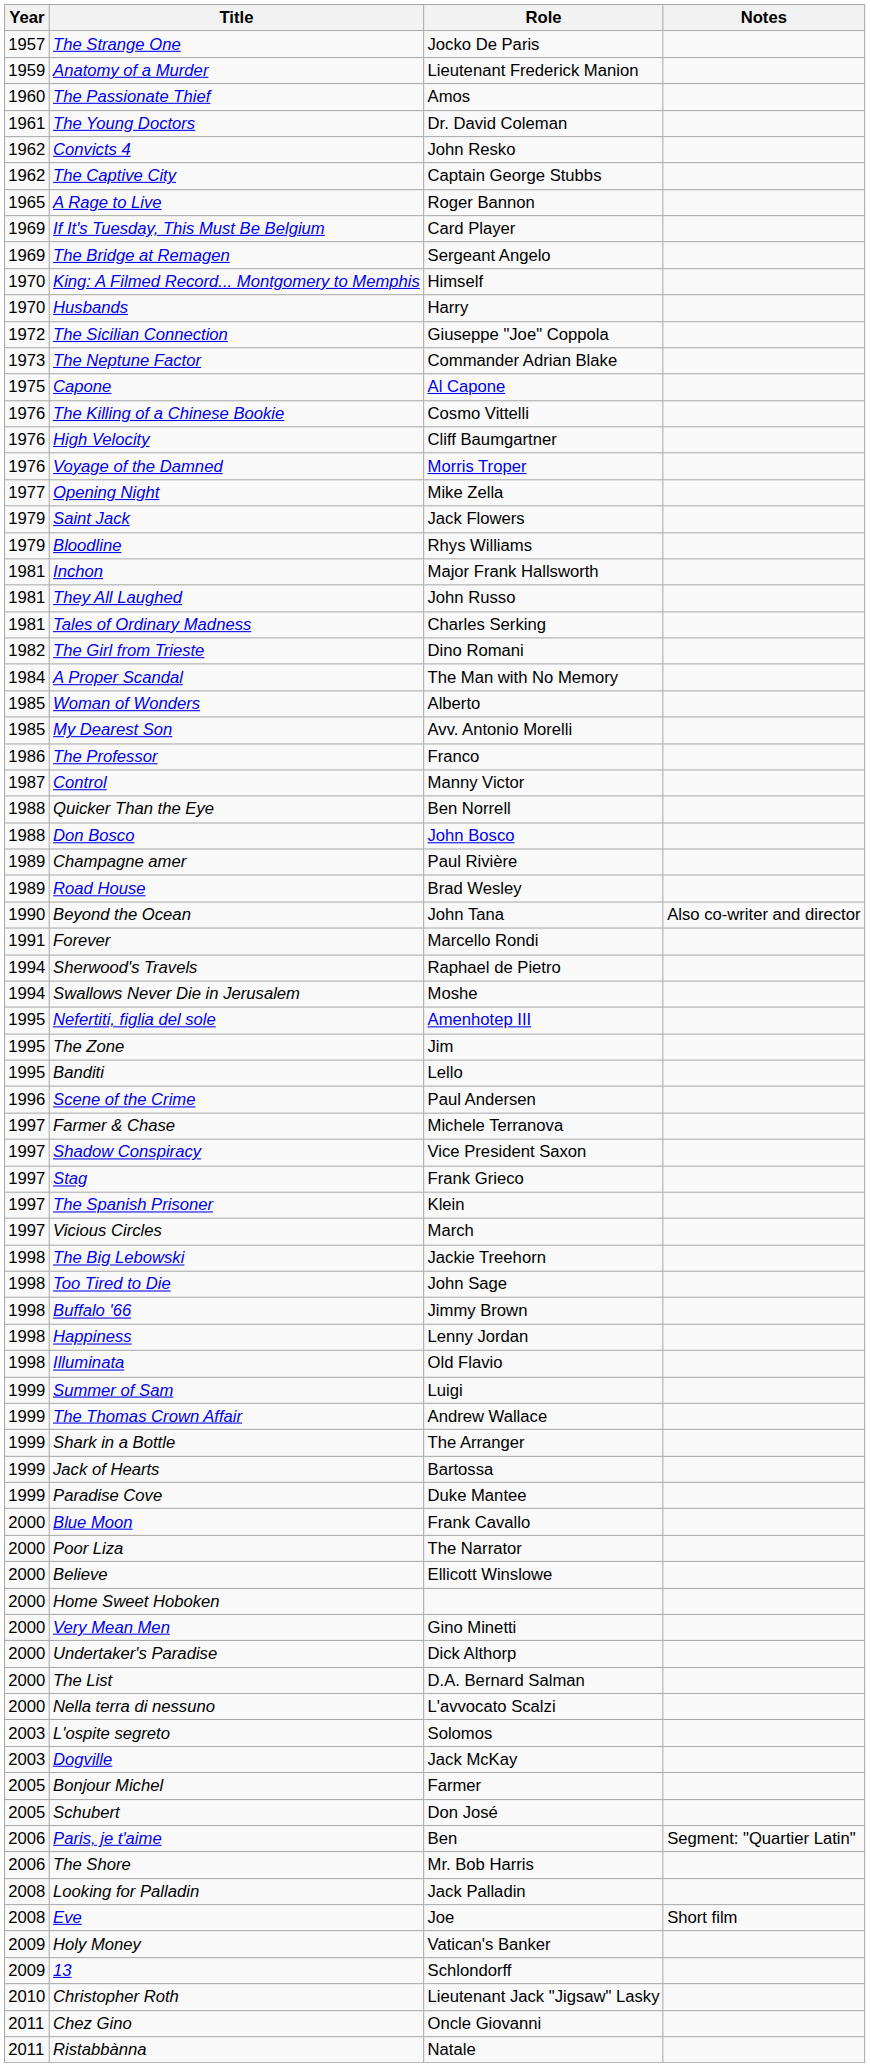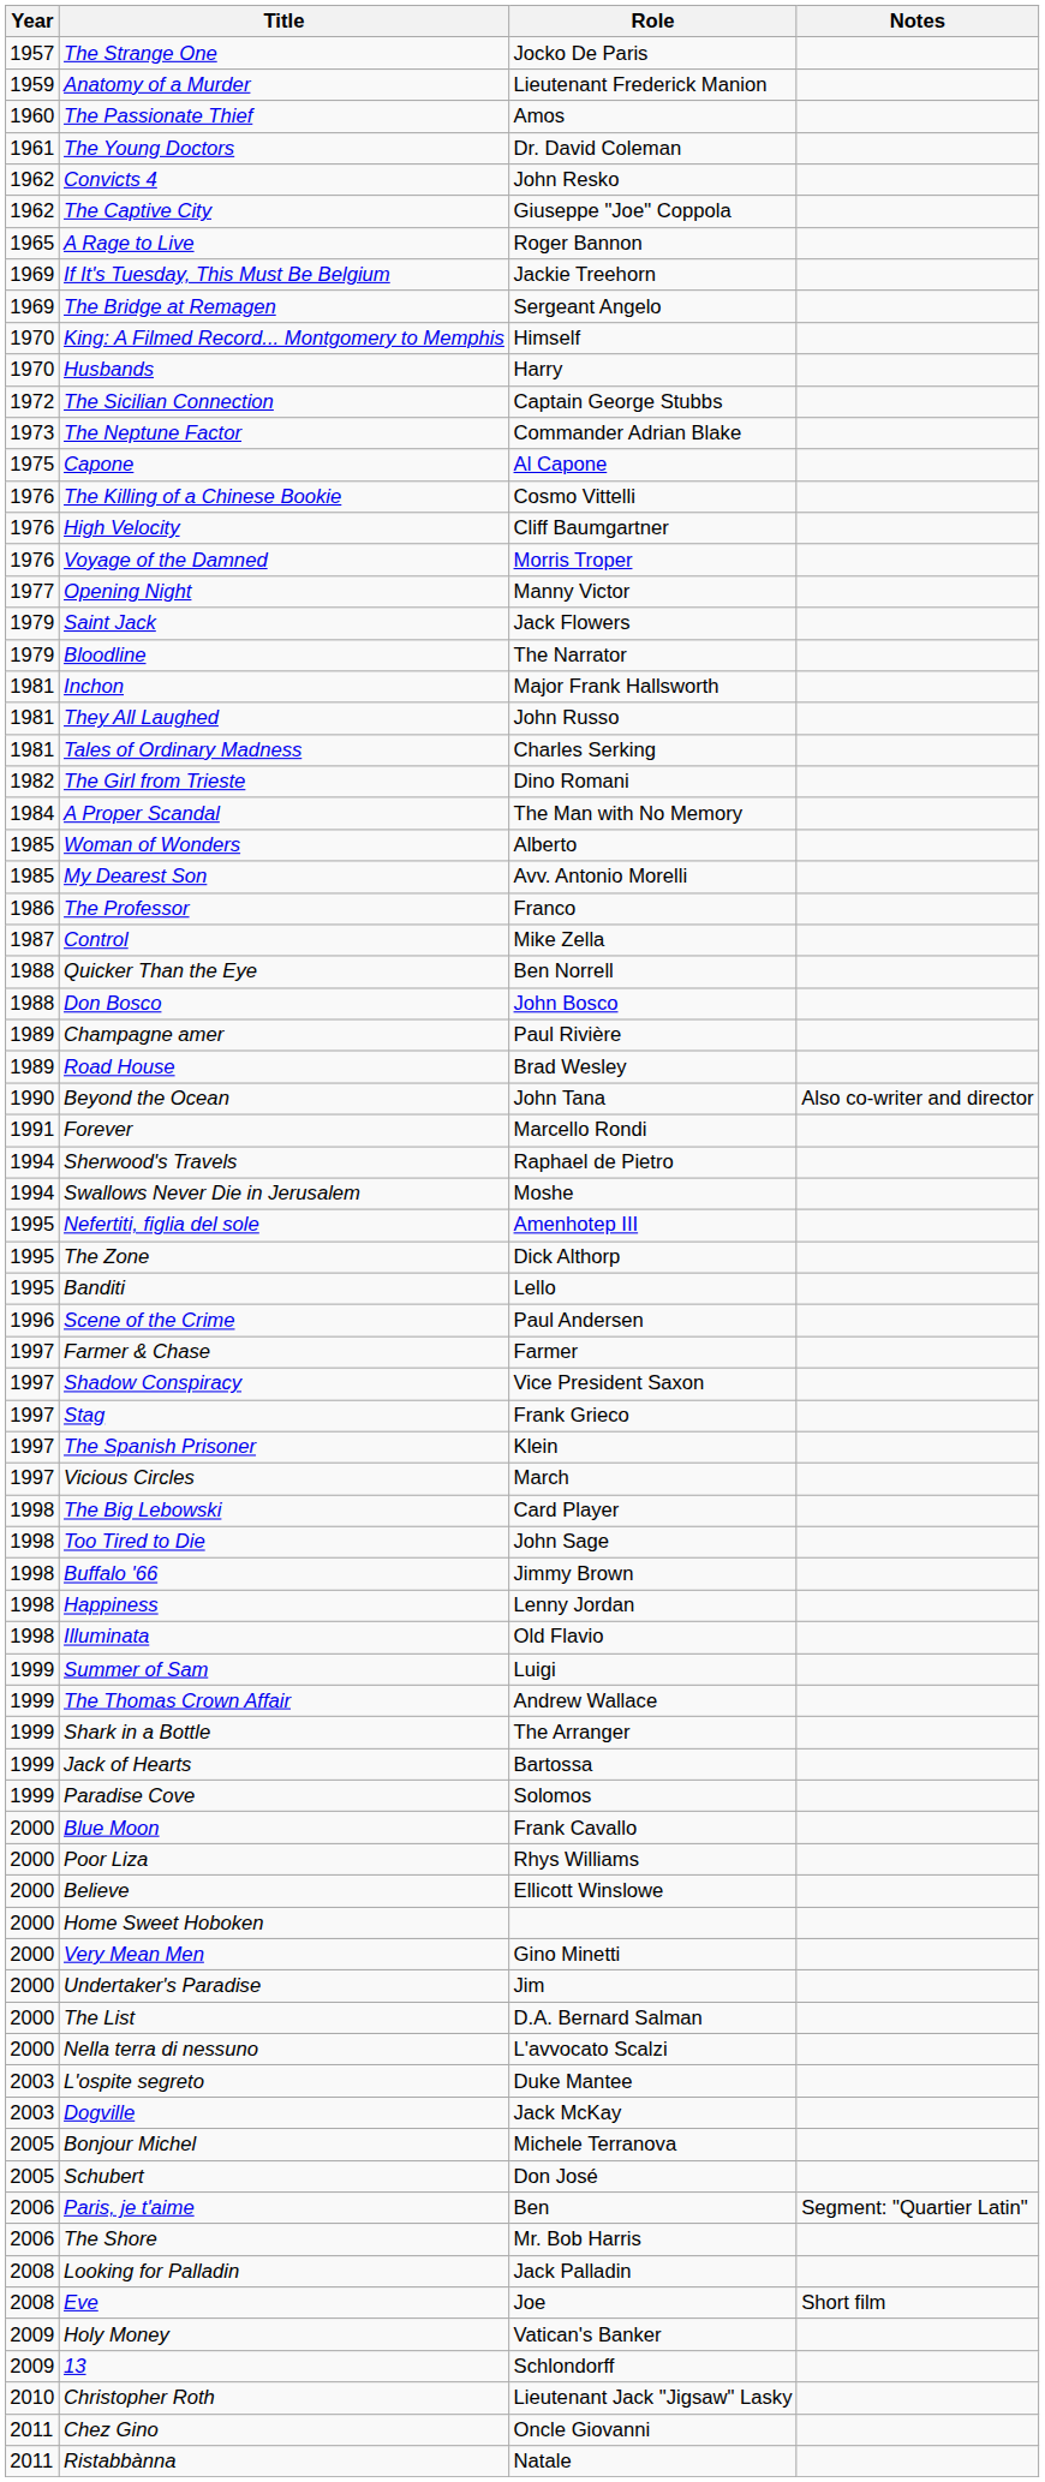The Captive City | Role: Captain George Stubbs -> Giuseppe "Joe" Coppola
If It's Tuesday, This Must Be Belgium | Role: Card Player -> Jackie Treehorn
The Sicilian Connection | Role: Giuseppe "Joe" Coppola -> Captain George Stubbs
Opening Night | Role: Mike Zella -> Manny Victor
Bloodline | Role: Rhys Williams -> The Narrator
Control | Role: Manny Victor -> Mike Zella
The Zone | Role: Jim -> Dick Althorp
Farmer & Chase | Role: Michele Terranova -> Farmer
The Big Lebowski | Role: Jackie Treehorn -> Card Player
Paradise Cove | Role: Duke Mantee -> Solomos
Poor Liza | Role: The Narrator -> Rhys Williams
Undertaker's Paradise | Role: Dick Althorp -> Jim
L'ospite segreto | Role: Solomos -> Duke Mantee
Bonjour Michel | Role: Farmer -> Michele Terranova
